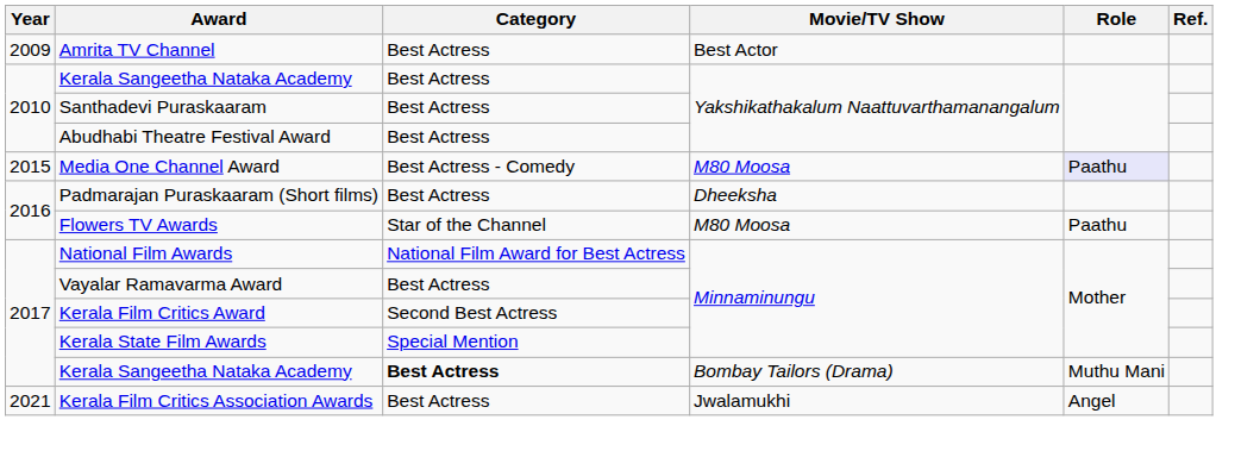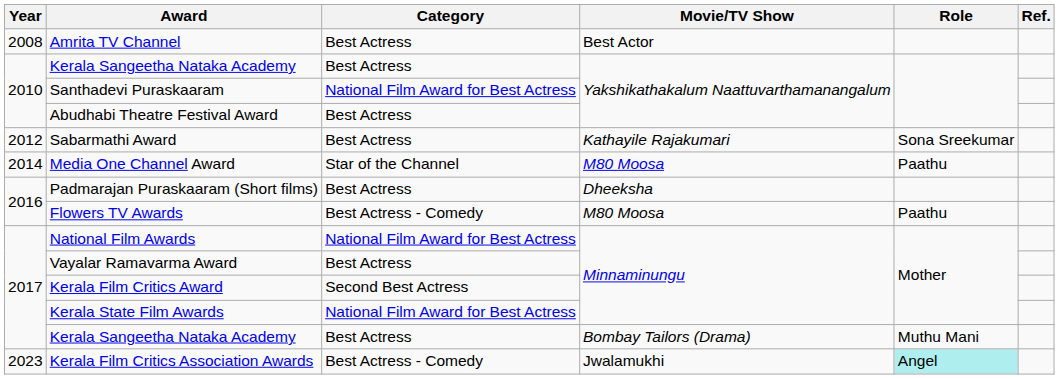Amrita TV Channel | Year: 2009 -> 2008
Santhadevi Puraskaaram | Category: Best Actress -> National Film Award for Best Actress
+ row: 2012 | Sabarmathi Award | Best Actress | Kathayile Rajakumari | Sona Sreekumar
Media One Channel Award | Year: 2015 -> 2014
Media One Channel Award | Category: Best Actress - Comedy -> Star of the Channel
Media One Channel Award | Role: lavender background -> no background
Flowers TV Awards | Category: Star of the Channel -> Best Actress - Comedy
Kerala State Film Awards | Category: Special Mention -> National Film Award for Best Actress
Kerala Sangeetha Nataka Academy / Bombay Tailors (Drama) | Category: bold -> normal
Kerala Film Critics Association Awards | Year: 2021 -> 2023
Kerala Film Critics Association Awards | Category: Best Actress -> Best Actress - Comedy
Kerala Film Critics Association Awards | Role: no background -> paleturquoise background
